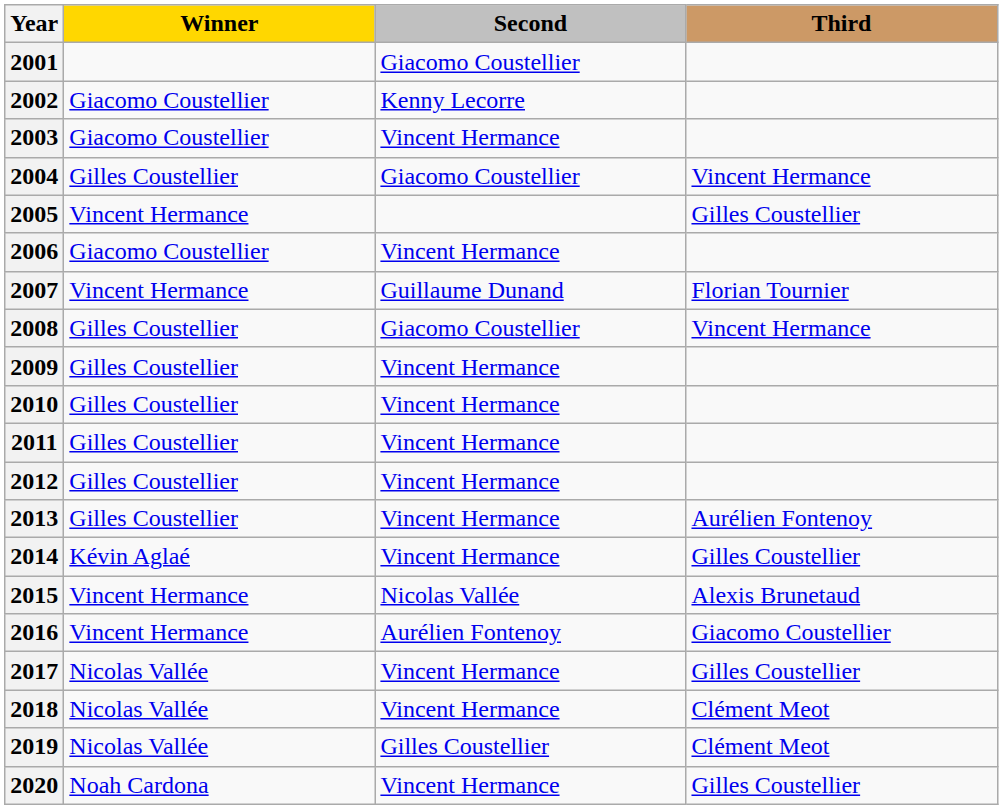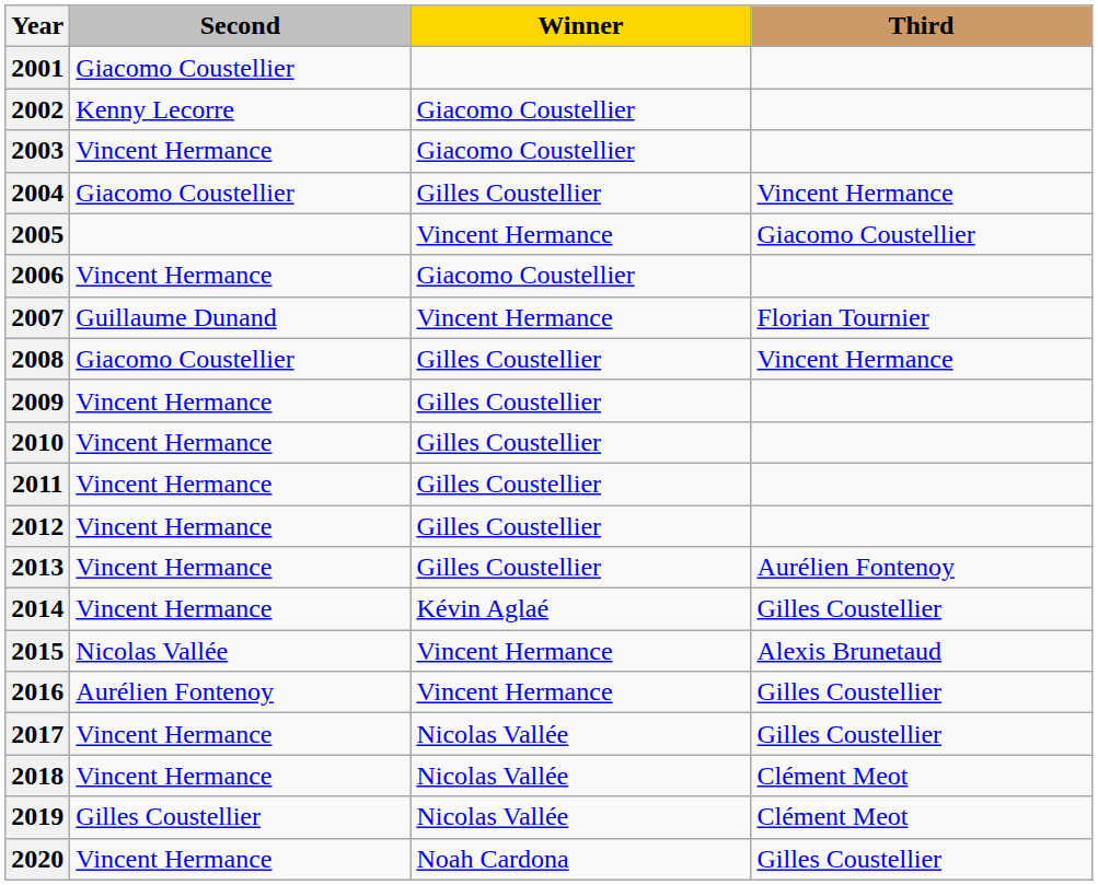columns swapped: Winner <-> Second
2005 | Third: Gilles Coustellier -> Giacomo Coustellier
2016 | Third: Giacomo Coustellier -> Gilles Coustellier
